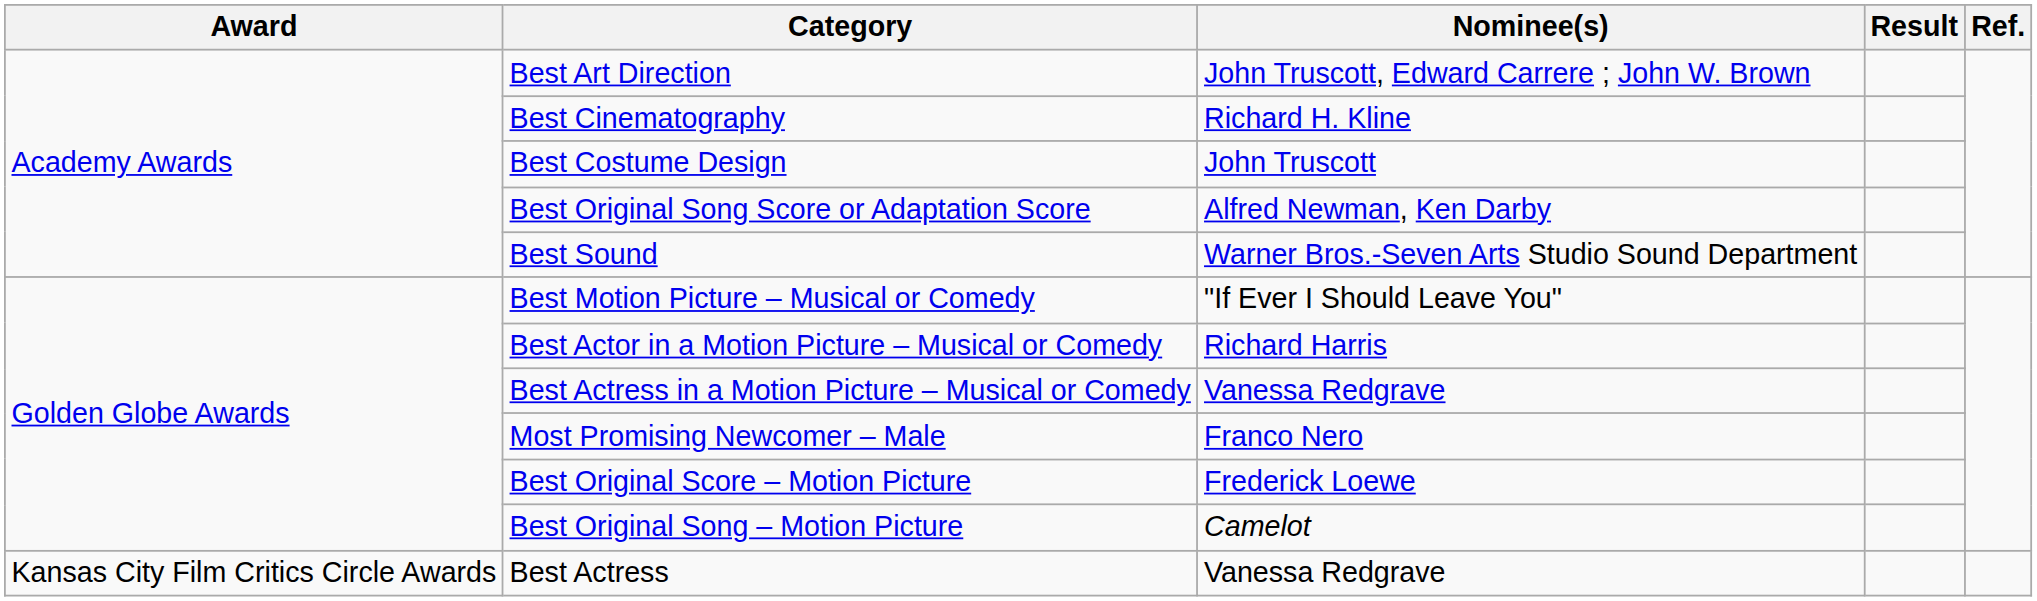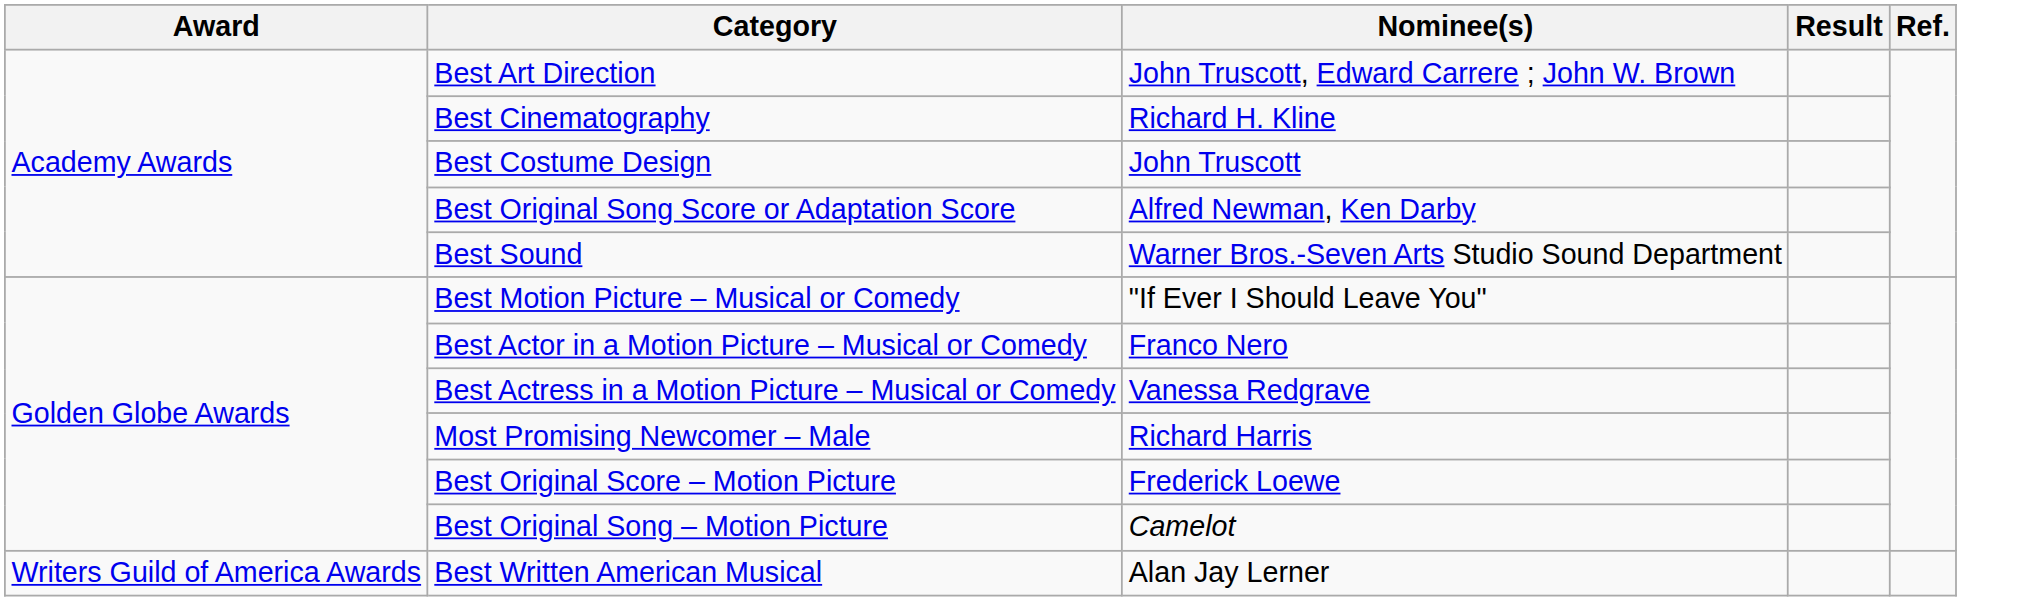Best Actor in a Motion Picture – Musical or Comedy | Nominee(s): Richard Harris -> Franco Nero
Most Promising Newcomer – Male | Nominee(s): Franco Nero -> Richard Harris
- row: Kansas City Film Critics Circle Awards | Best Actress | Vanessa Redgrave
+ row: Writers Guild of America Awards | Best Written American Musical | Alan Jay Lerner
